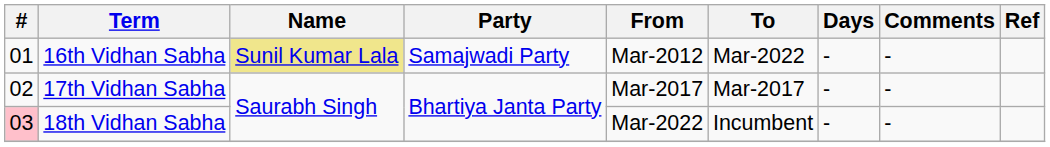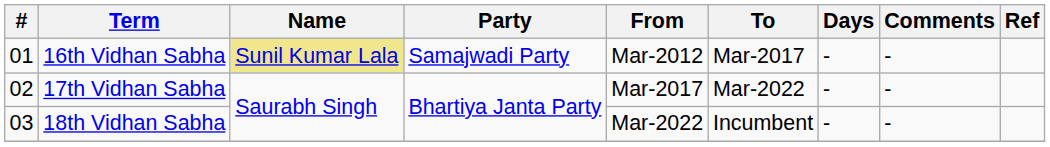16th Vidhan Sabha | To: Mar-2022 -> Mar-2017
17th Vidhan Sabha | To: Mar-2017 -> Mar-2022
18th Vidhan Sabha | #: pink background -> no background
